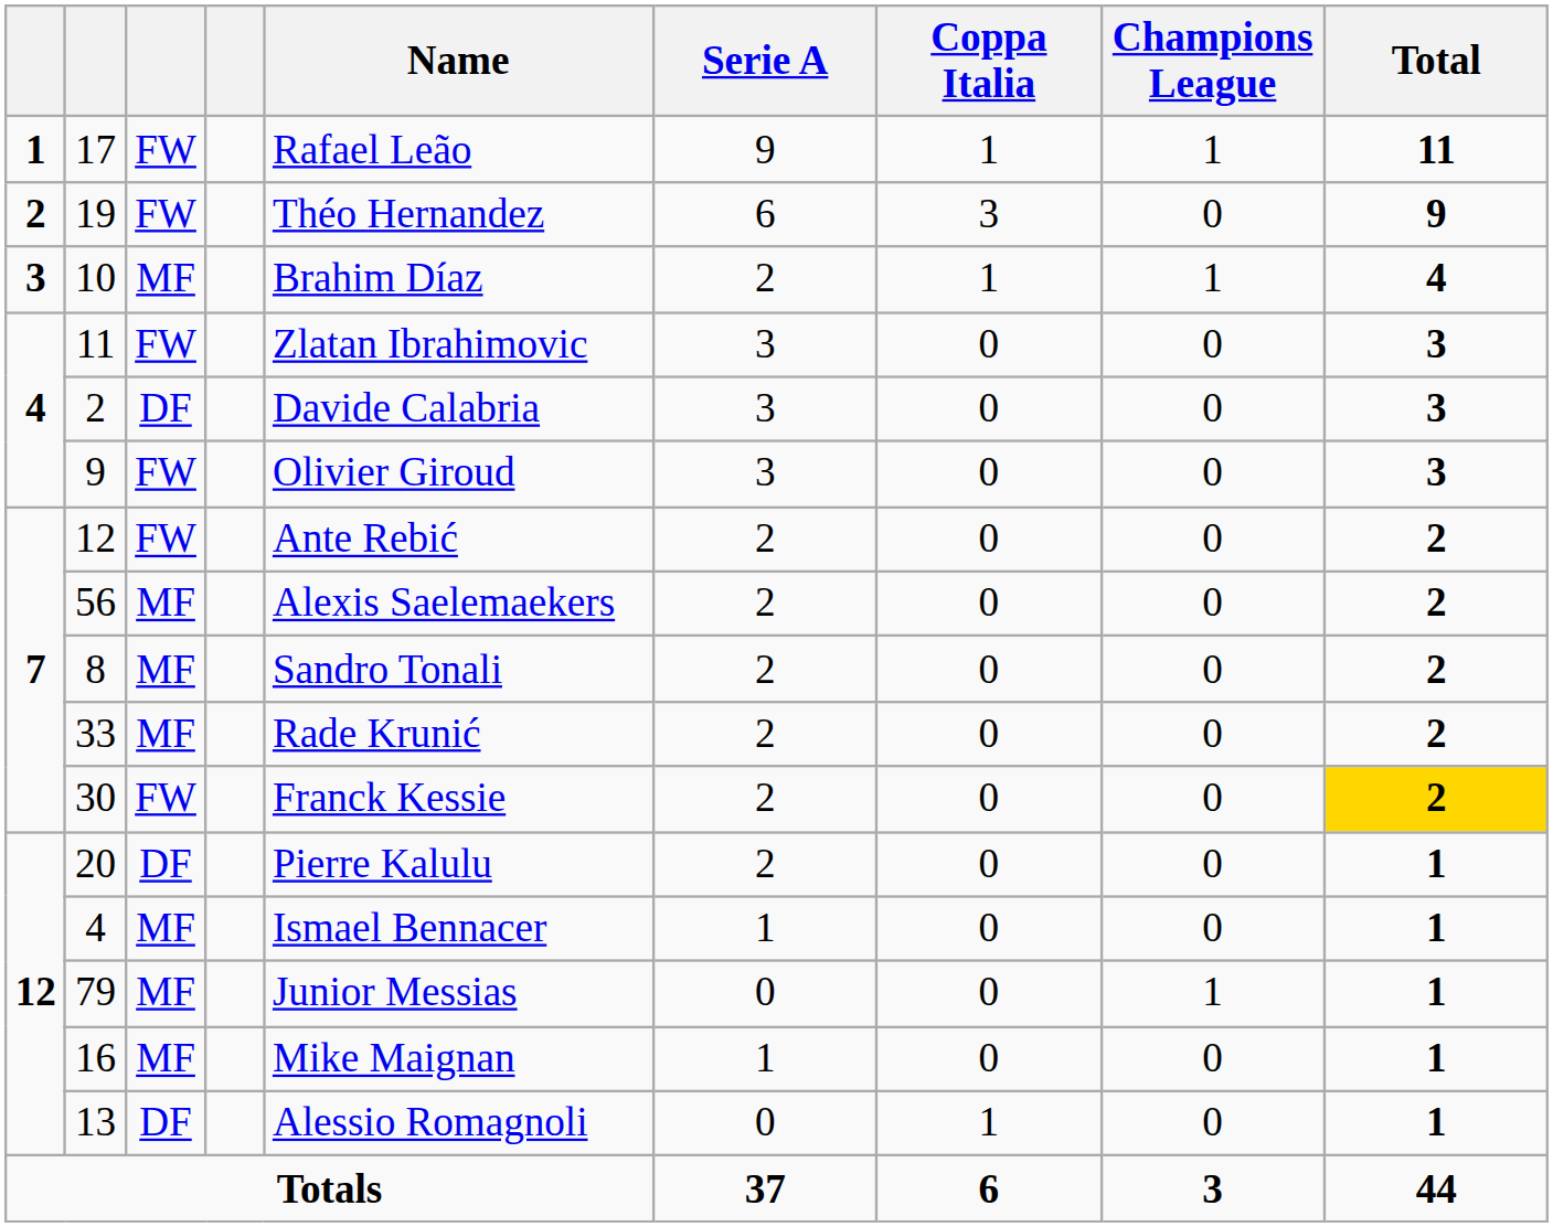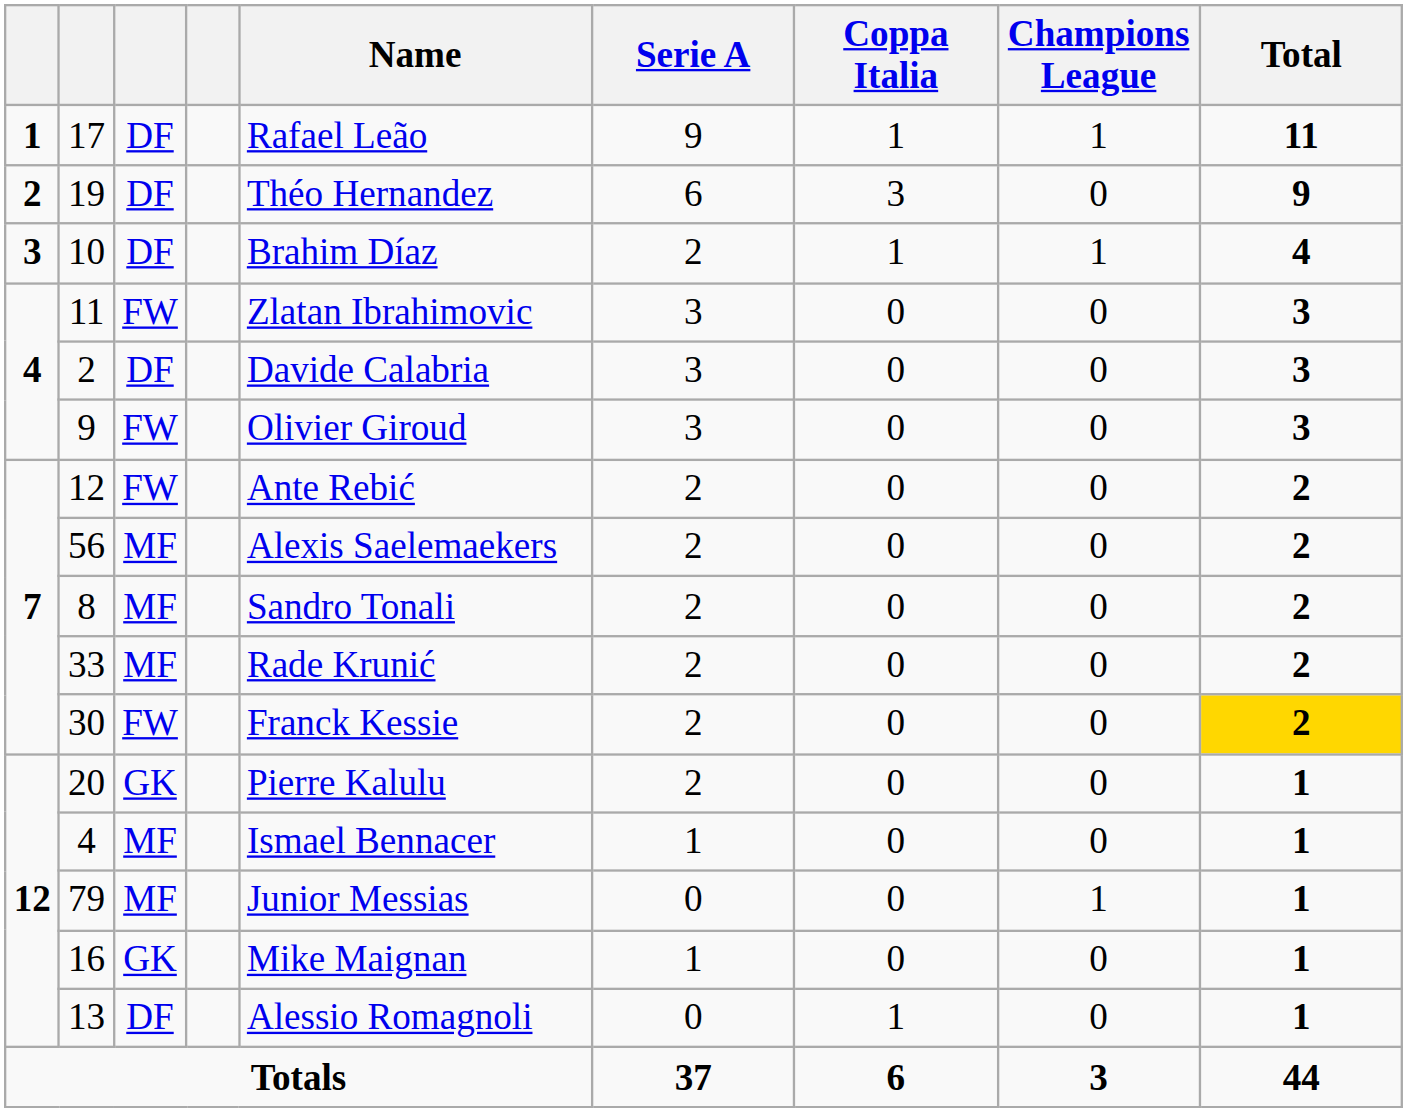17 | column 3: FW -> DF
19 | column 3: FW -> DF
10 | column 3: MF -> DF
20 | column 3: DF -> GK
16 | column 3: MF -> GK
